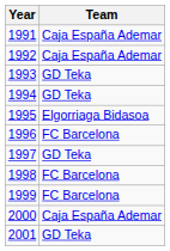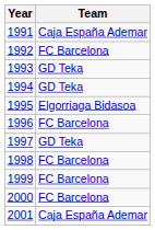1992 | Team: Caja España Ademar -> FC Barcelona
2000 | Team: Caja España Ademar -> FC Barcelona
2001 | Team: GD Teka -> Caja España Ademar
